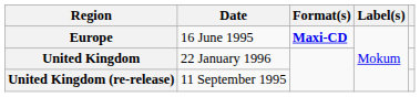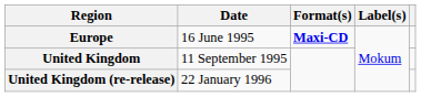United Kingdom | Date: 22 January 1996 -> 11 September 1995
United Kingdom (re-release) | Date: 11 September 1995 -> 22 January 1996
